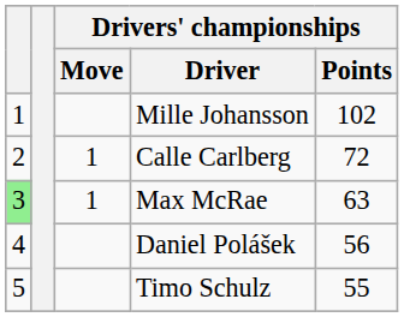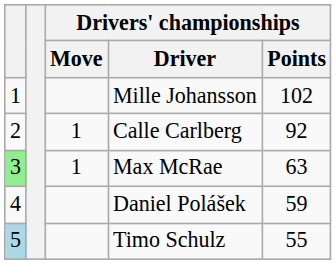Calle Carlberg | Drivers' championships / Points: 72 -> 92
Daniel Polášek | Drivers' championships / Points: 56 -> 59
Timo Schulz | column 1: no background -> lightblue background
